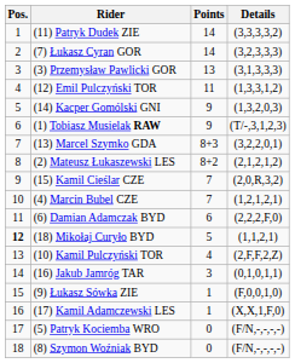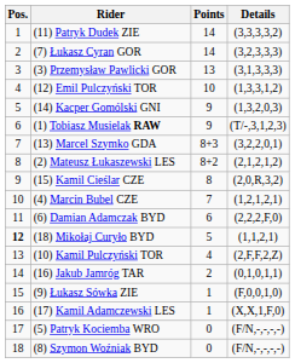(12) Emil Pulczyński TOR | Points: 11 -> 10
(15) Kamil Cieślar CZE | Points: 7 -> 8
(16) Jakub Jamróg TAR | Points: 3 -> 2
